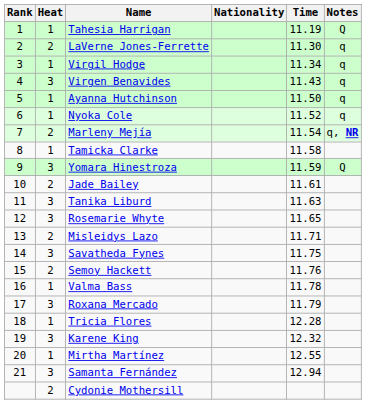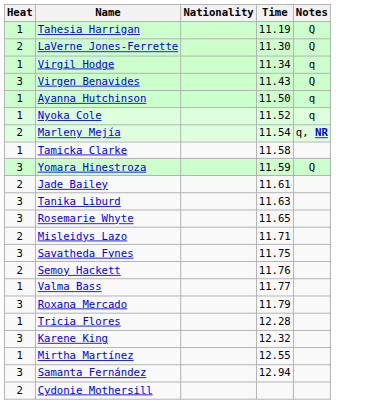- column: Rank | 1 | 2 | 3 | 4 | 5 | 6 | 7 | 8 | 9 | 10 | 11 | 12 | 13 | 14 | 15 | 16 | 17 | 18 | 19 | 20 | 21
LaVerne Jones-Ferrette | Notes: q -> Q
Virgen Benavides | Notes: q -> Q
Valma Bass | Time: 11.78 -> 11.77
